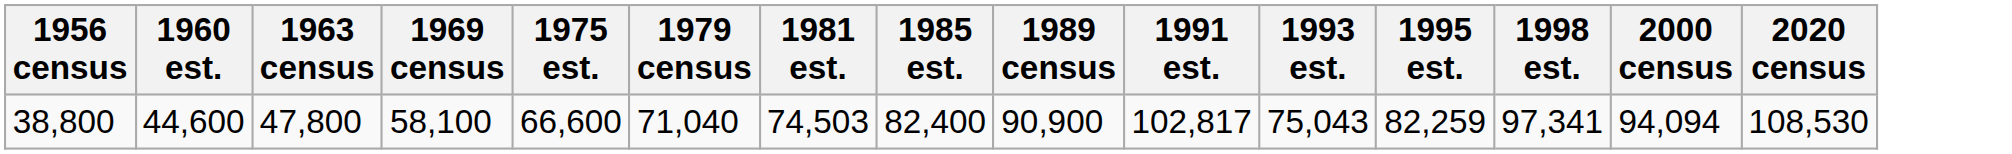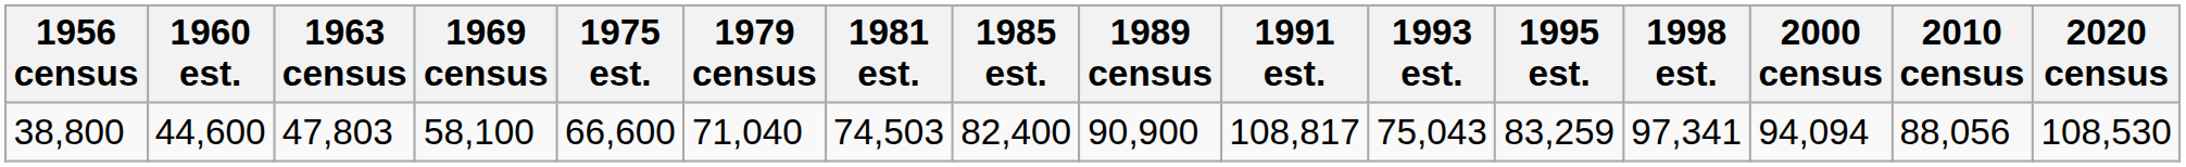+ column: 2010 census | 88,056
38,800 | 1963 census: 47,800 -> 47,803
38,800 | 1991 est.: 102,817 -> 108,817
38,800 | 1995 est.: 82,259 -> 83,259
